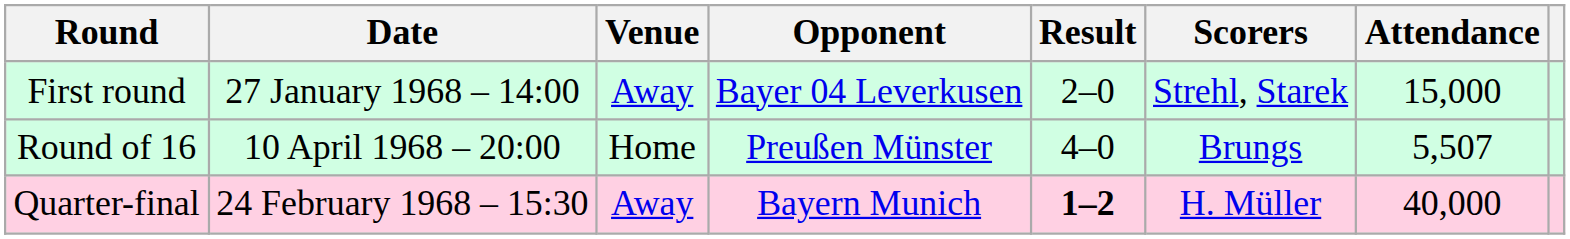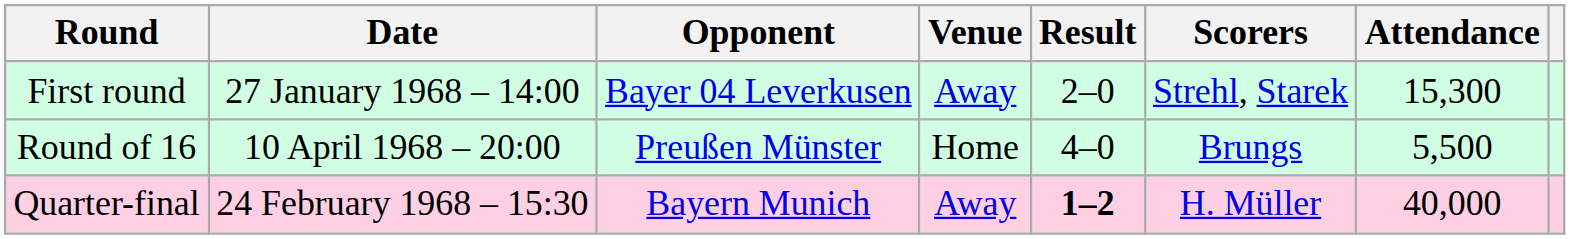columns swapped: Opponent <-> Venue
First round | Attendance: 15,000 -> 15,300
Round of 16 | Attendance: 5,507 -> 5,500
